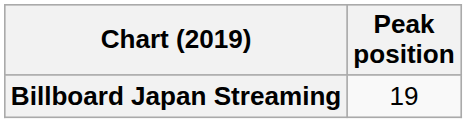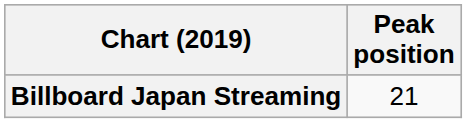Billboard Japan Streaming | Peak position: 19 -> 21
